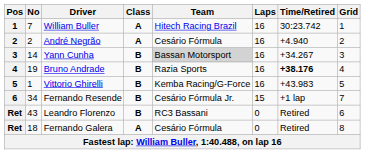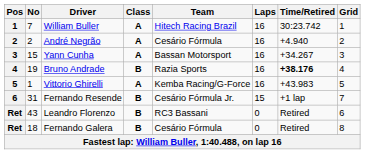Yann Cunha | No: 14 -> 15
Yann Cunha | Class: B -> A
Yann Cunha | Team: lightgrey background -> no background
Vittorio Ghirelli | Class: B -> A
Fernando Resende | No: 34 -> 31
Fernando Galera | Class: A -> B
